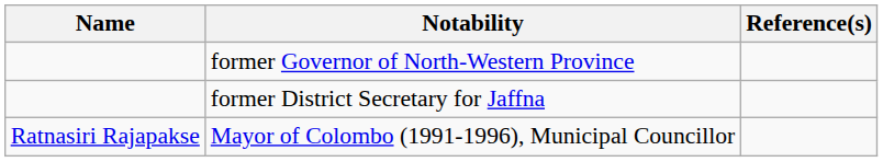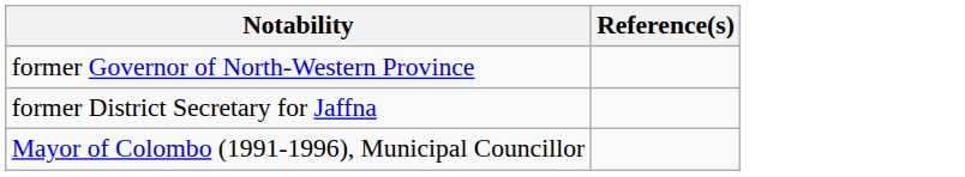- column: Name | Ratnasiri Rajapakse
